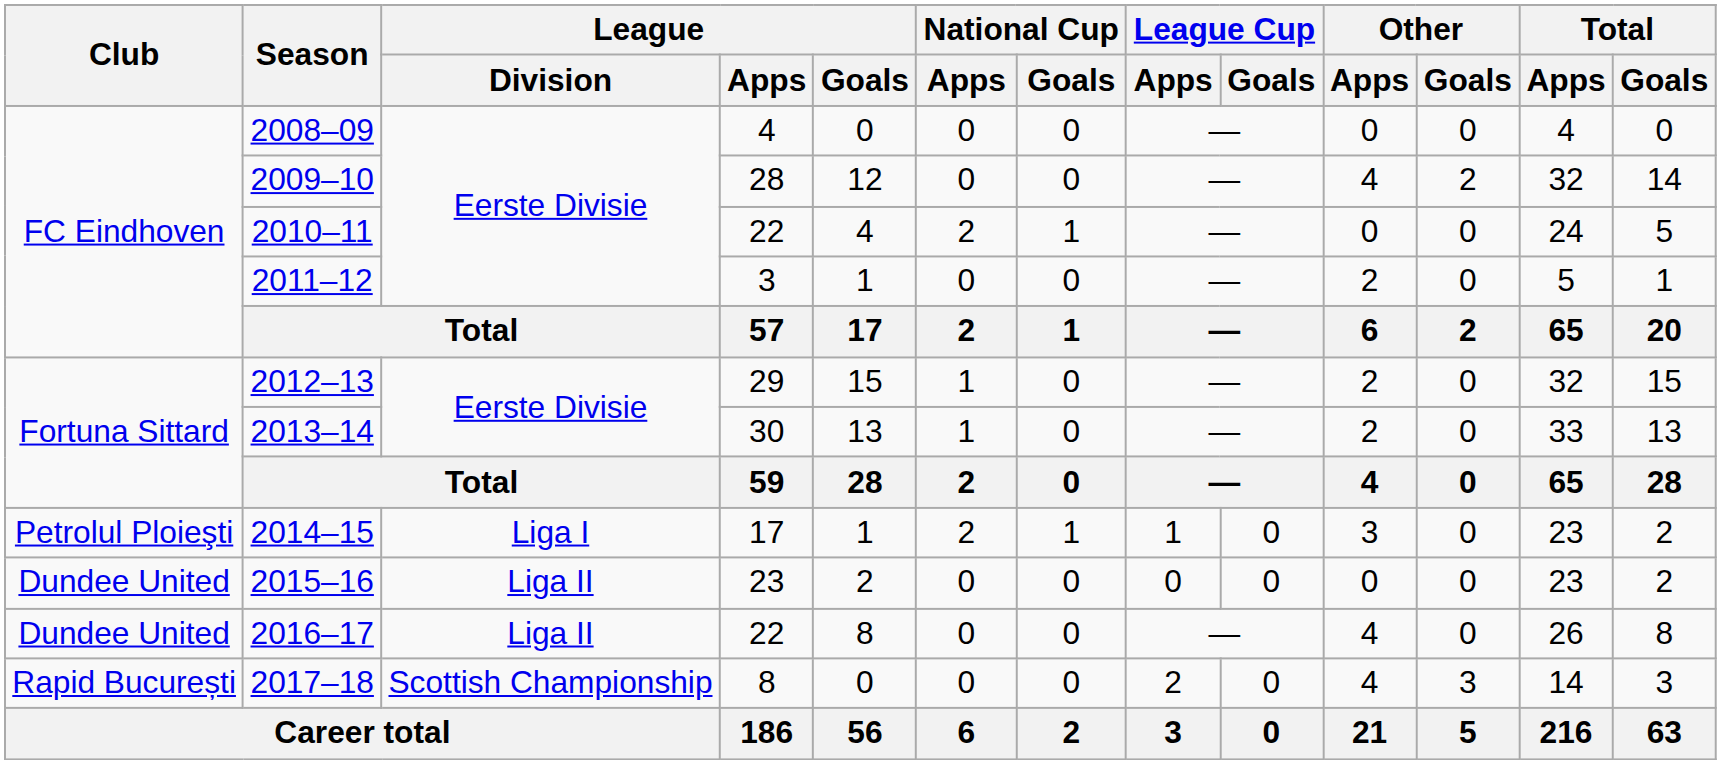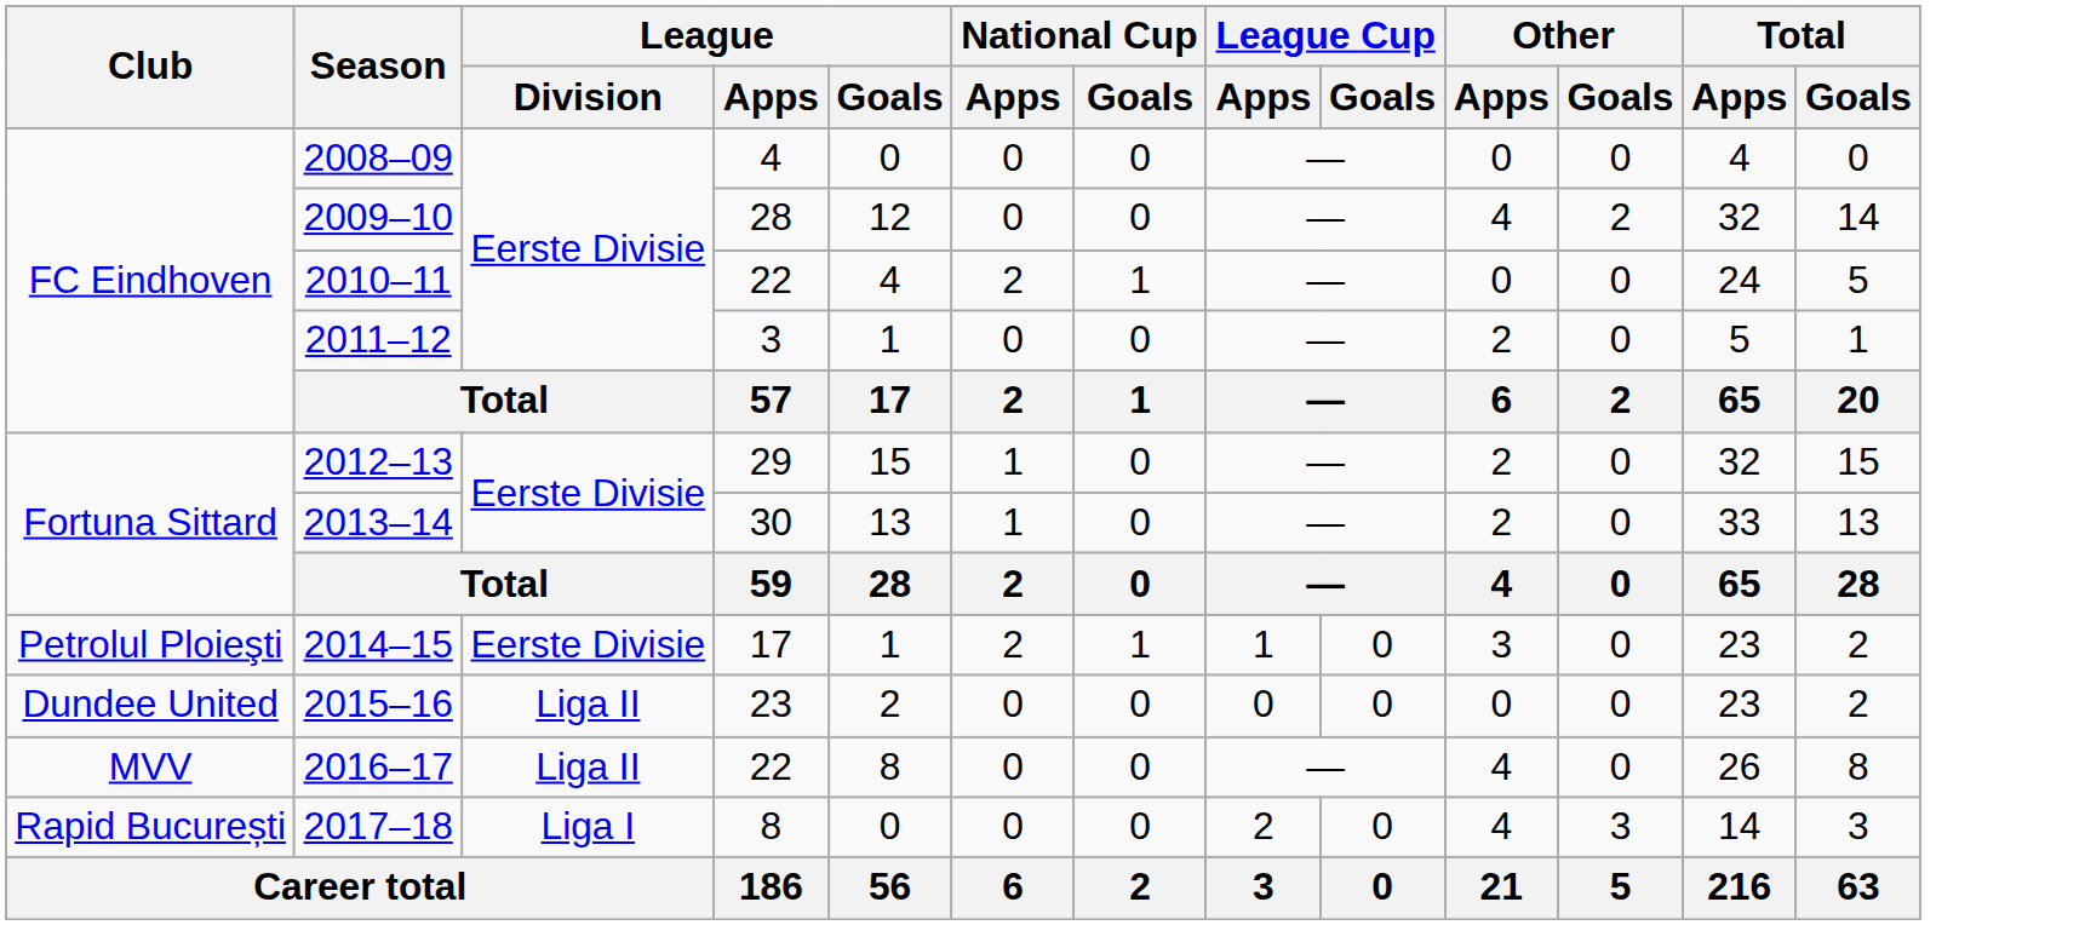2014–15 | League / Division: Liga I -> Eerste Divisie
2016–17 | Club: Dundee United -> MVV
2017–18 | League / Division: Scottish Championship -> Liga I
